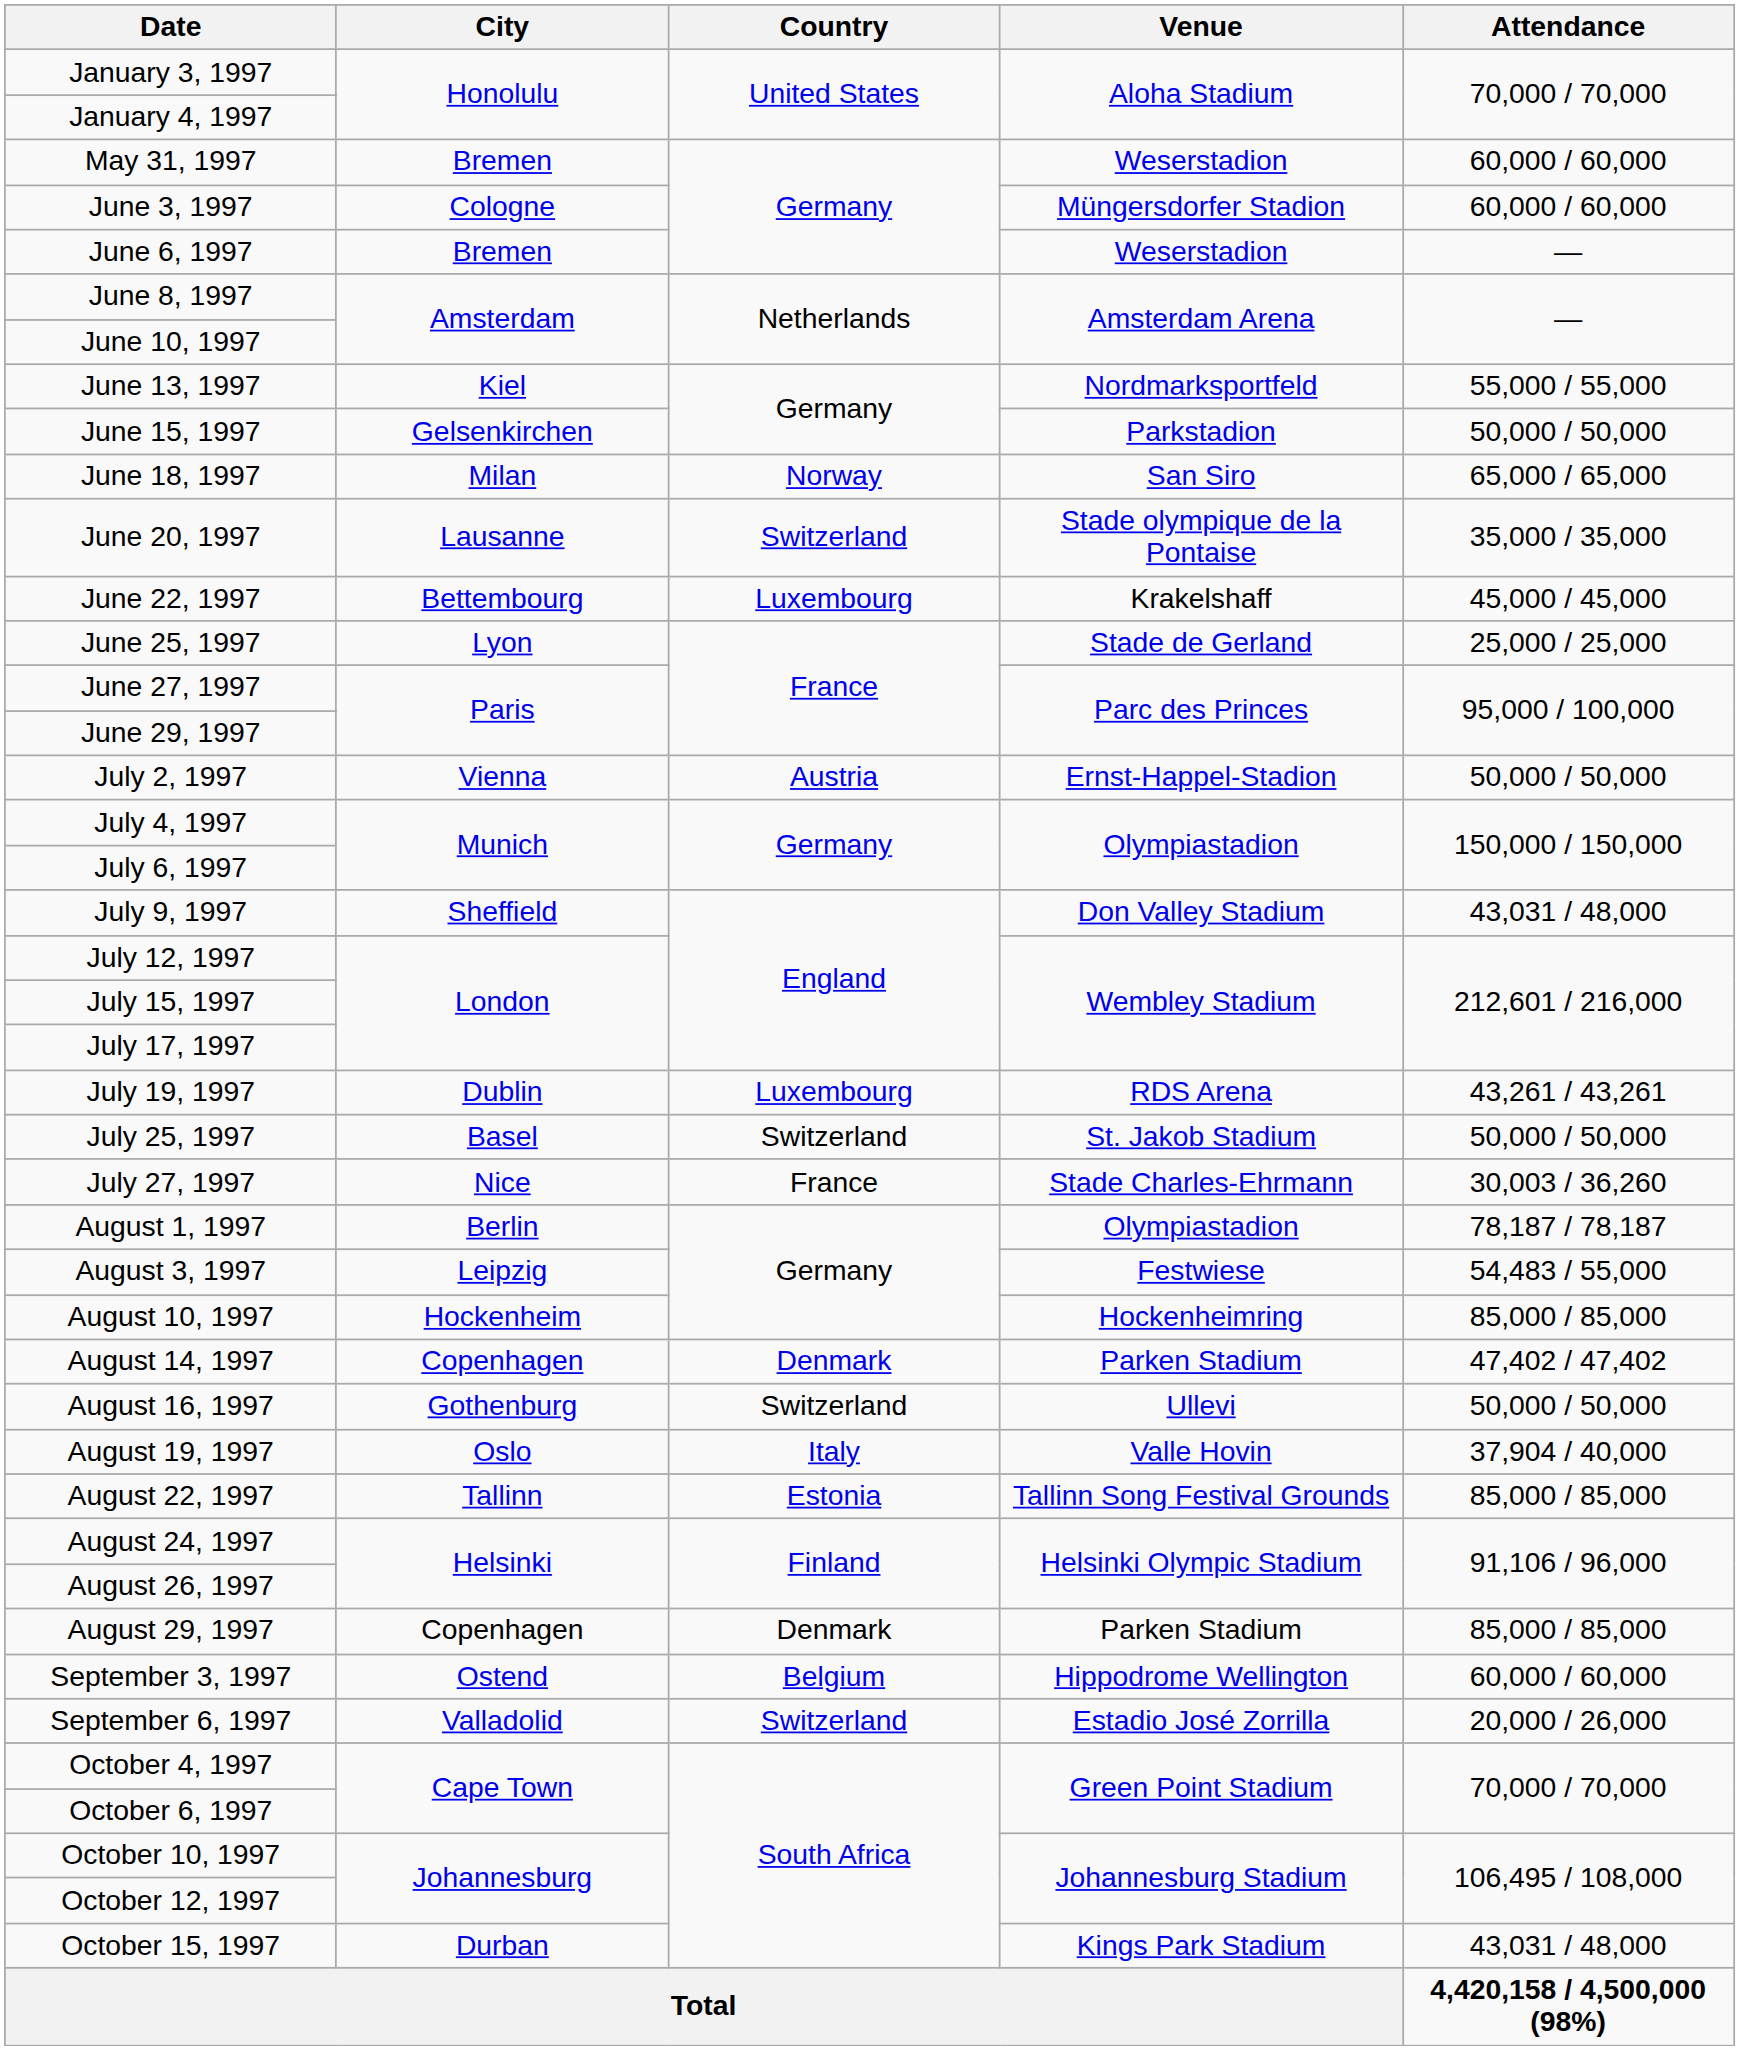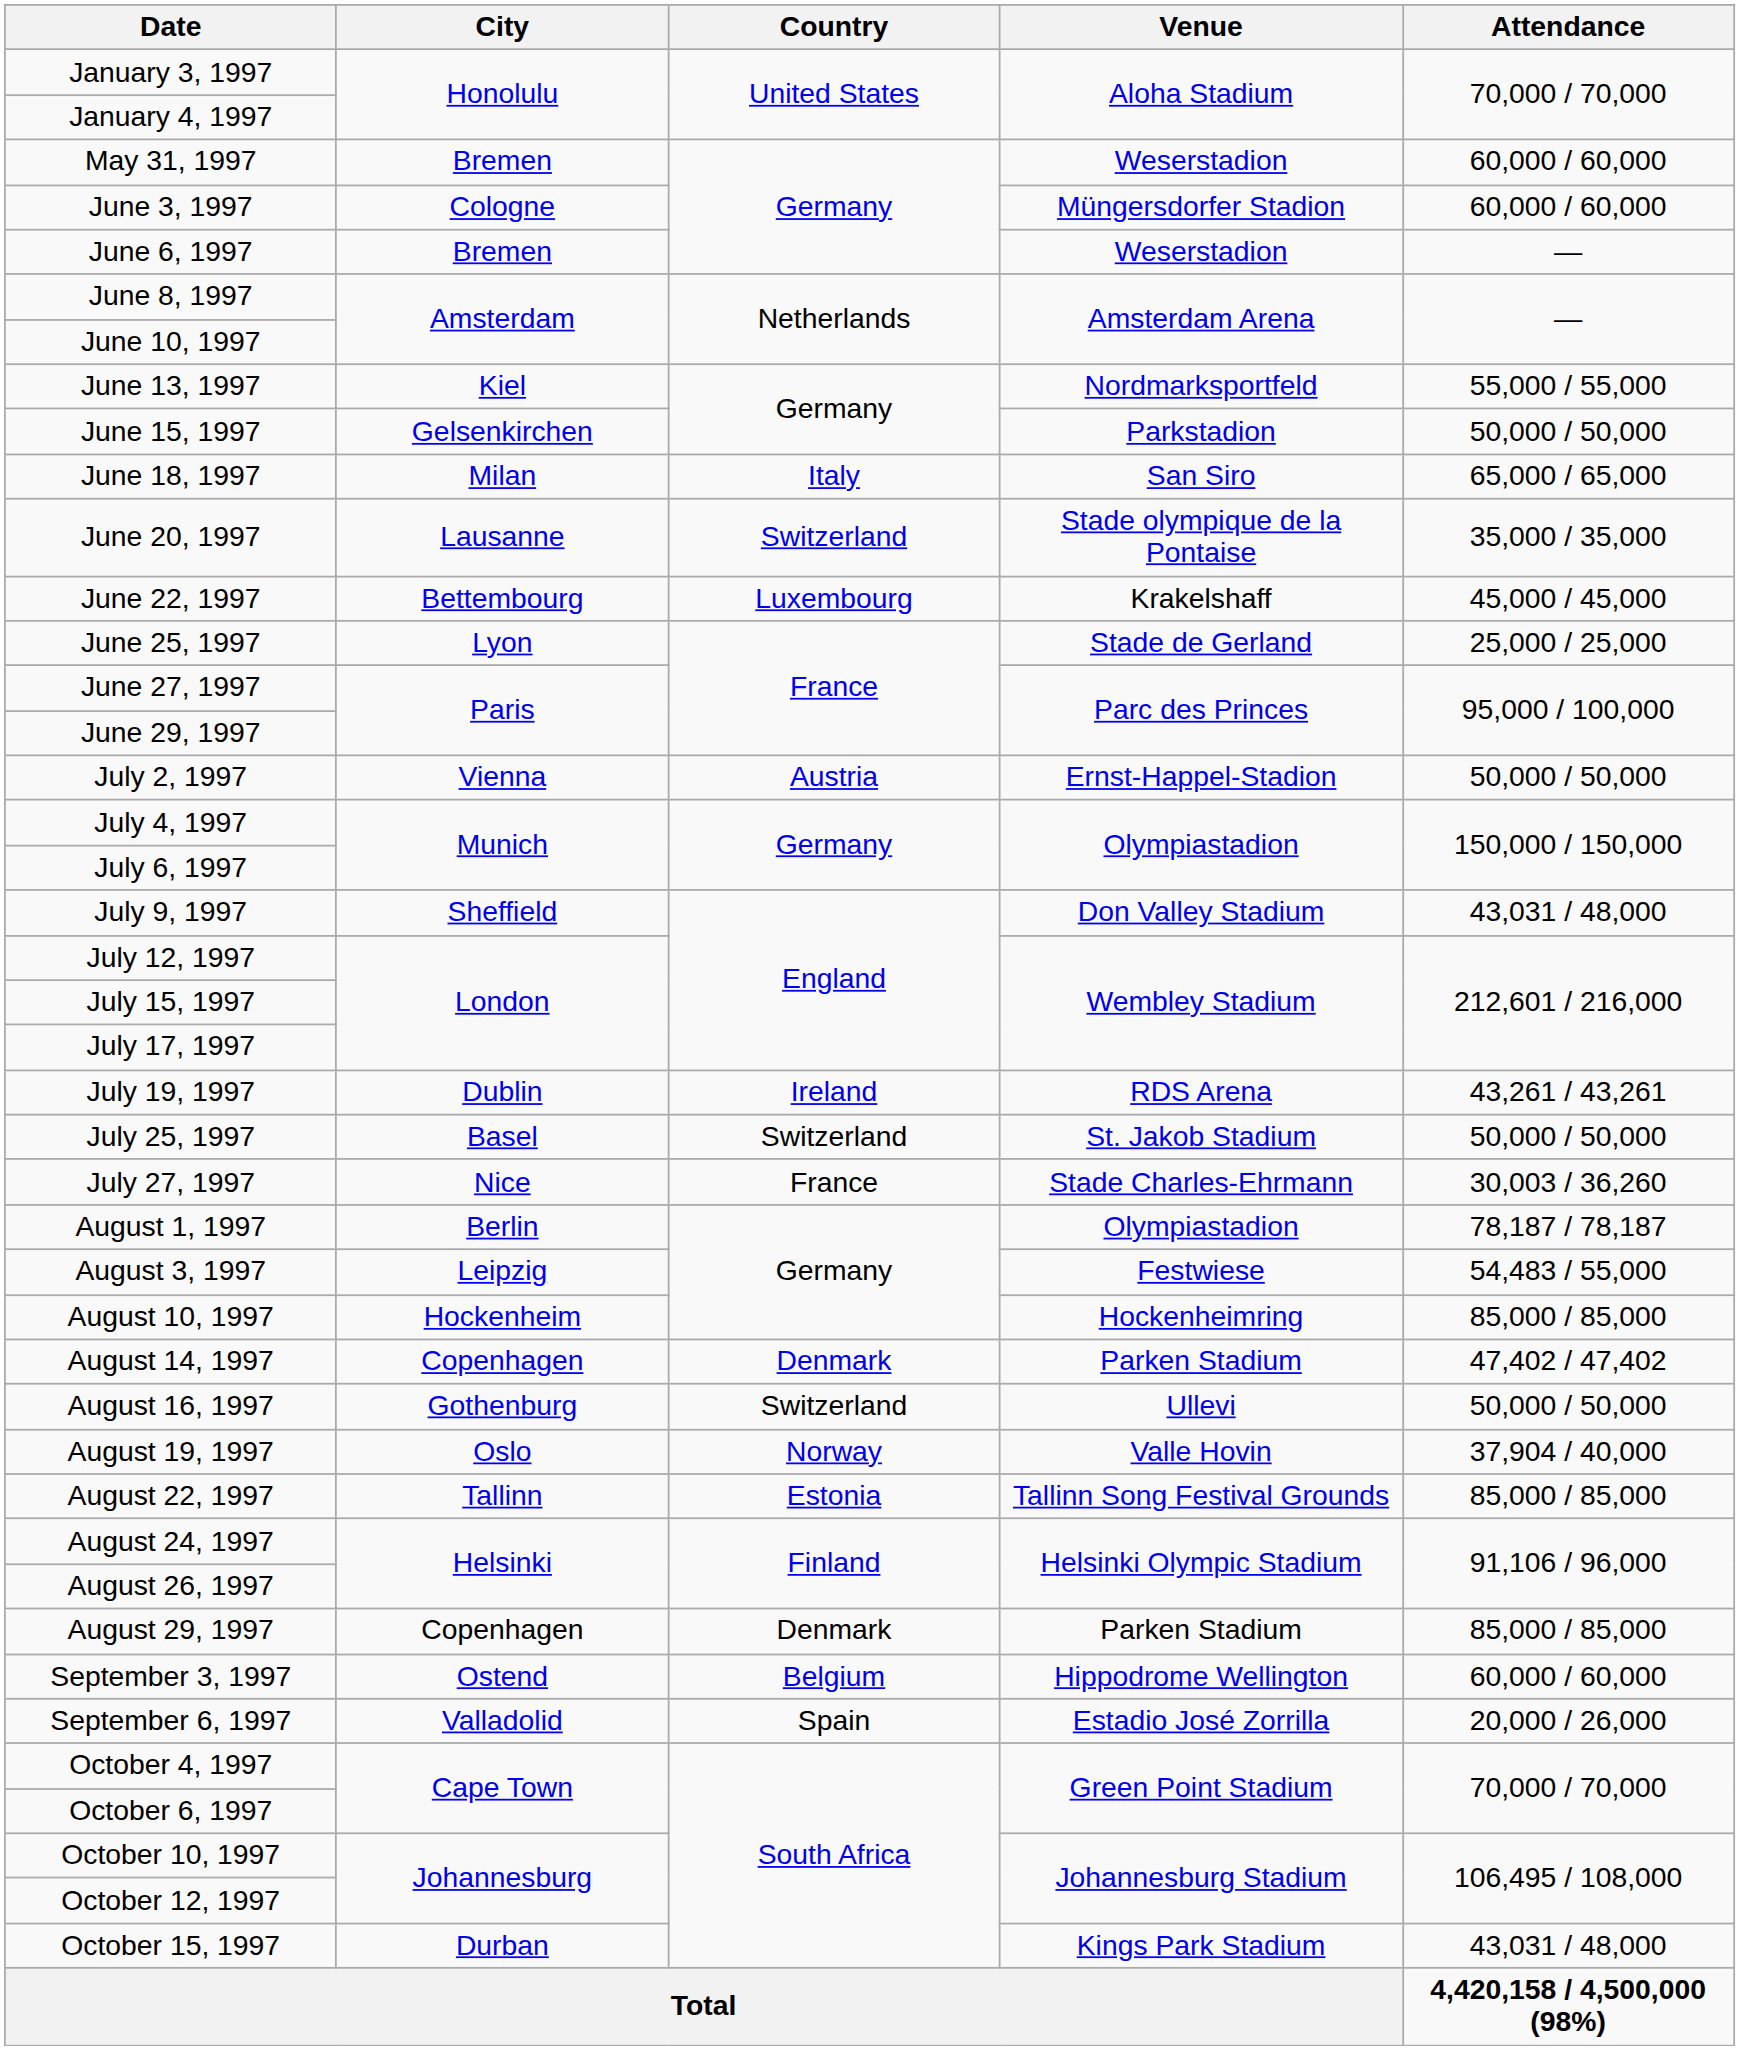June 18, 1997 | Country: Norway -> Italy
July 19, 1997 | Country: Luxembourg -> Ireland
August 19, 1997 | Country: Italy -> Norway
September 6, 1997 | Country: Switzerland -> Spain
